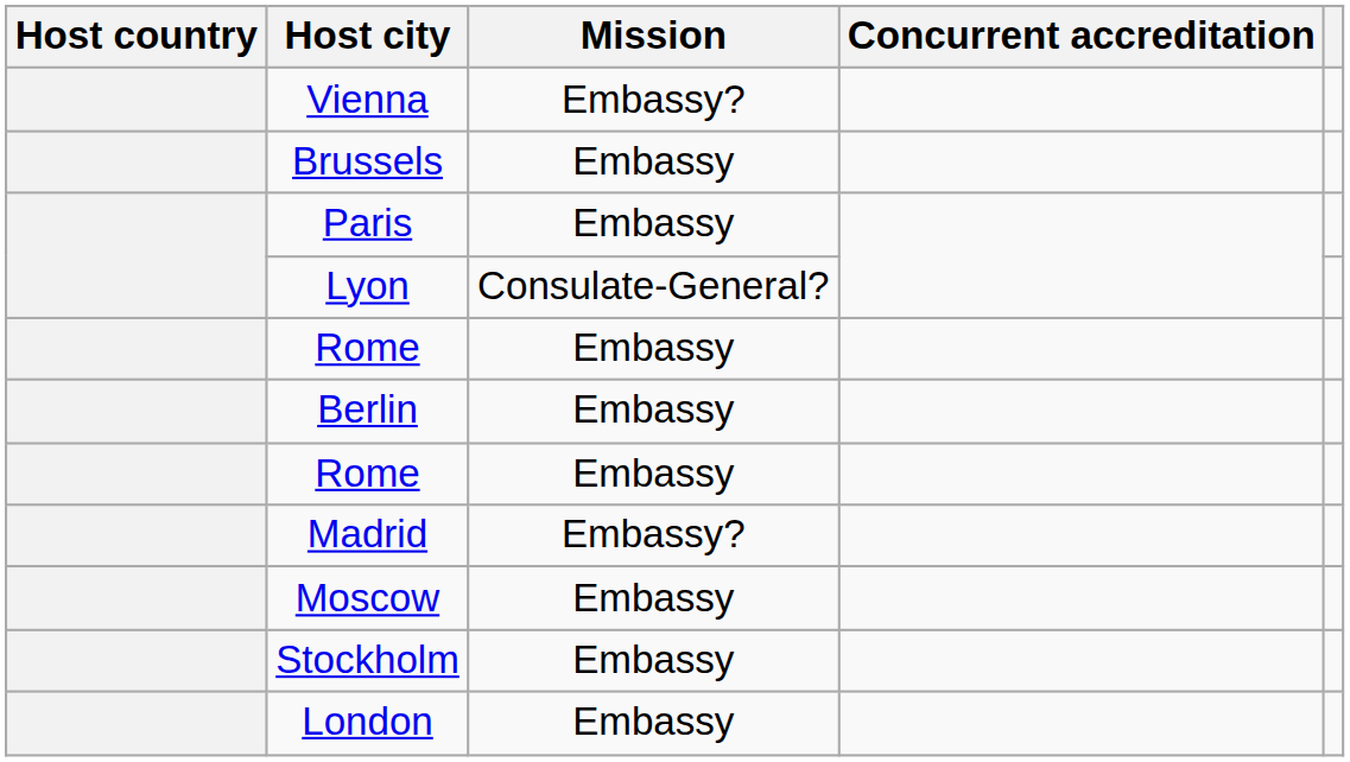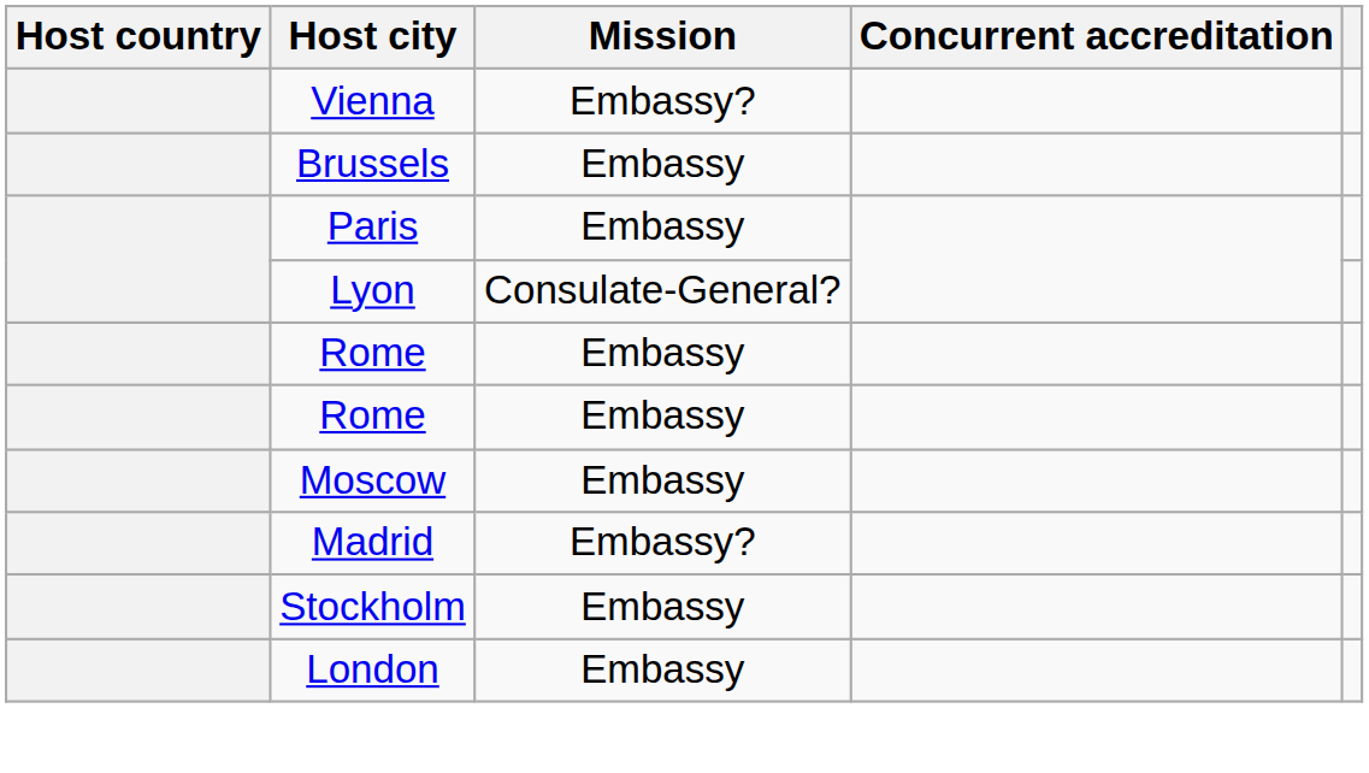- row: Berlin | Embassy
rows swapped: Moscow <-> Madrid
